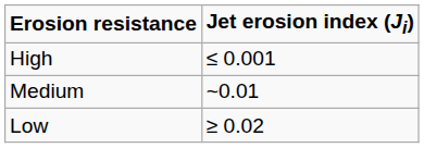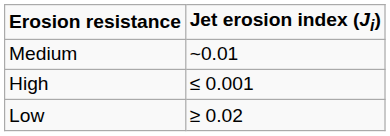rows swapped: High <-> Medium
